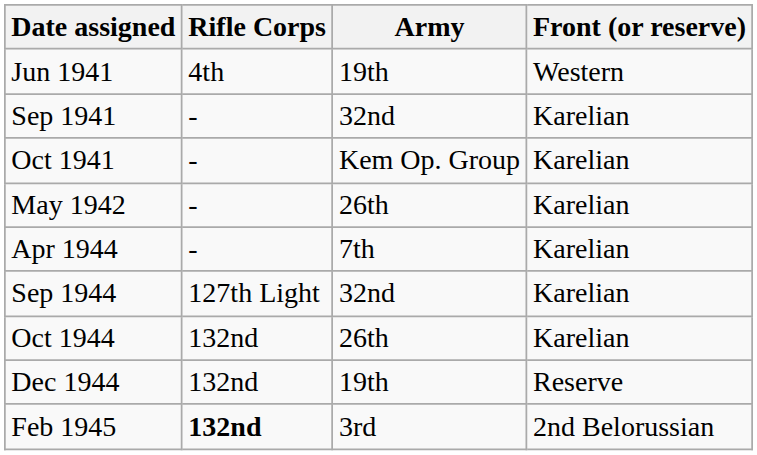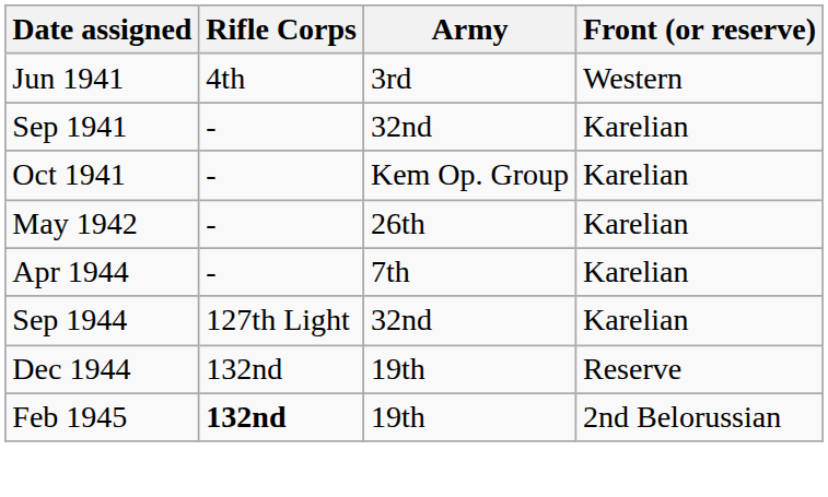Jun 1941 | Army: 19th -> 3rd
- row: Oct 1944 | 132nd | 26th | Karelian
Feb 1945 | Army: 3rd -> 19th
